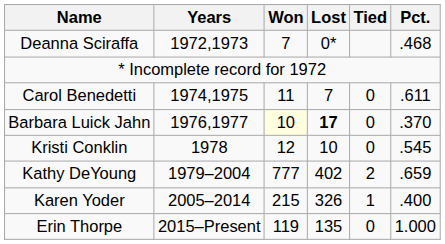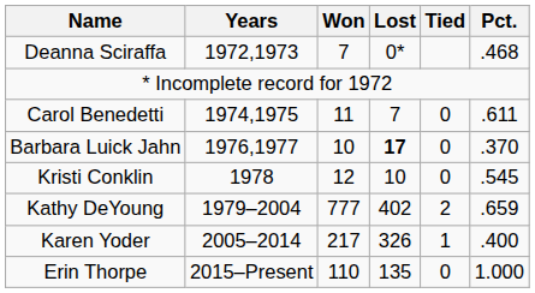Barbara Luick Jahn | Won: lightyellow background -> no background
Karen Yoder | Won: 215 -> 217
Erin Thorpe | Won: 119 -> 110
